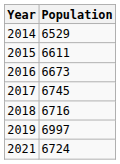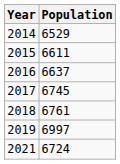2016 | Population: 6673 -> 6637
2018 | Population: 6716 -> 6761
